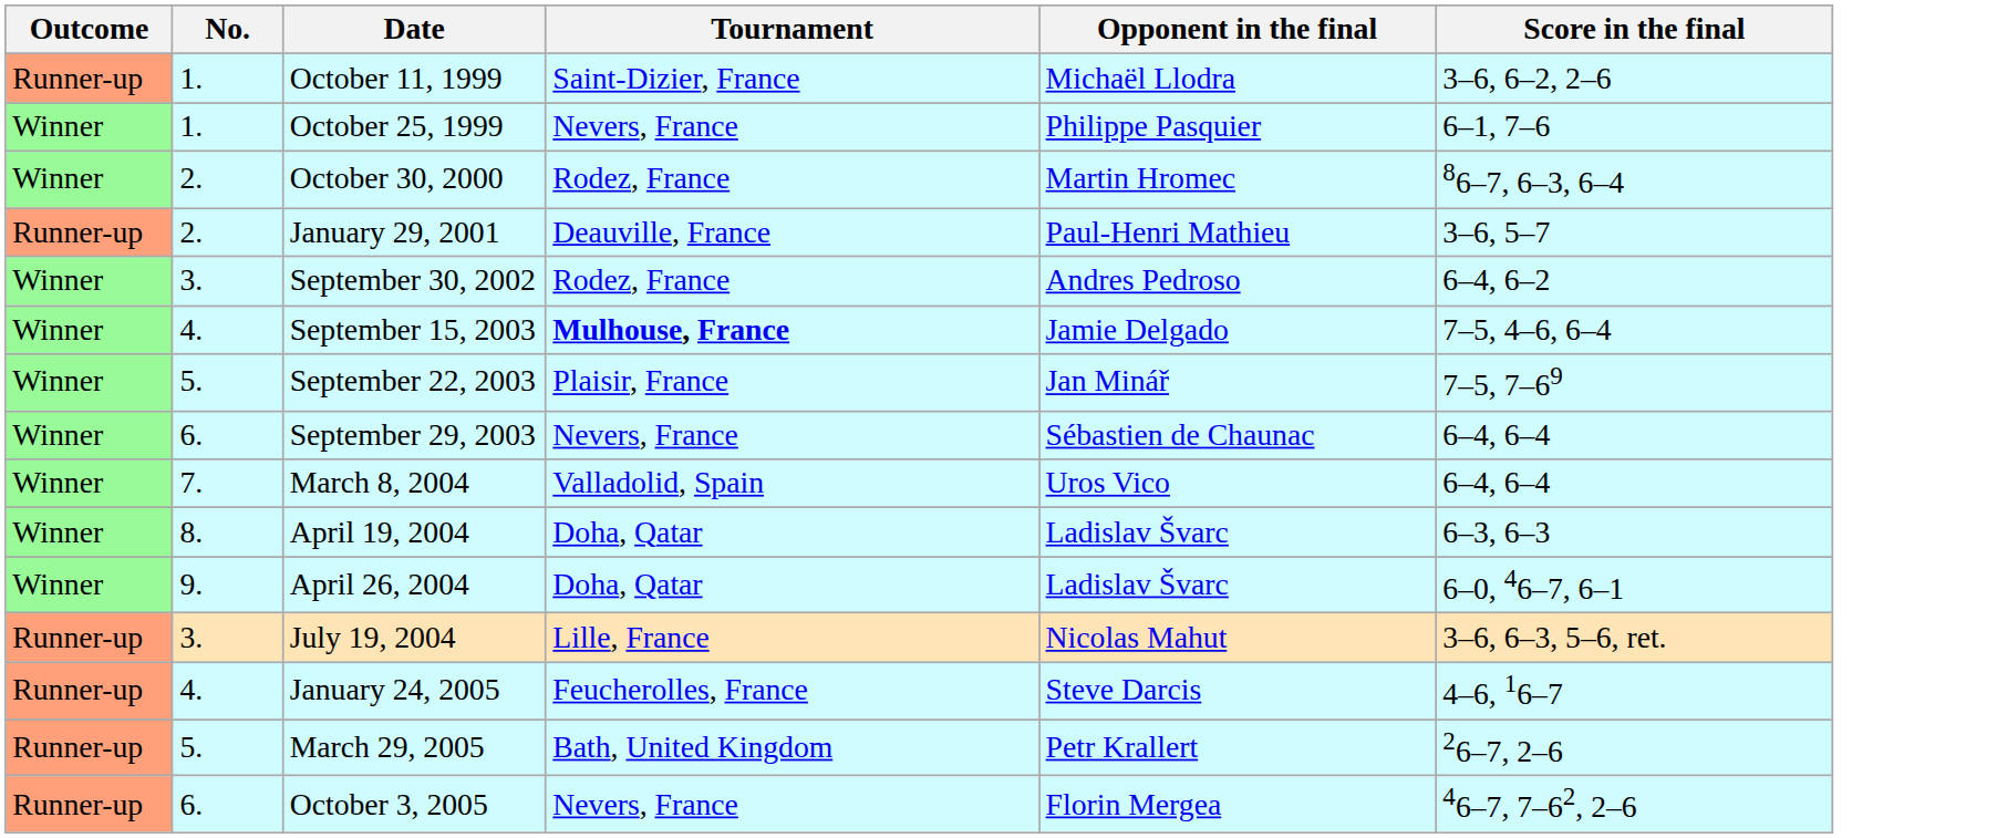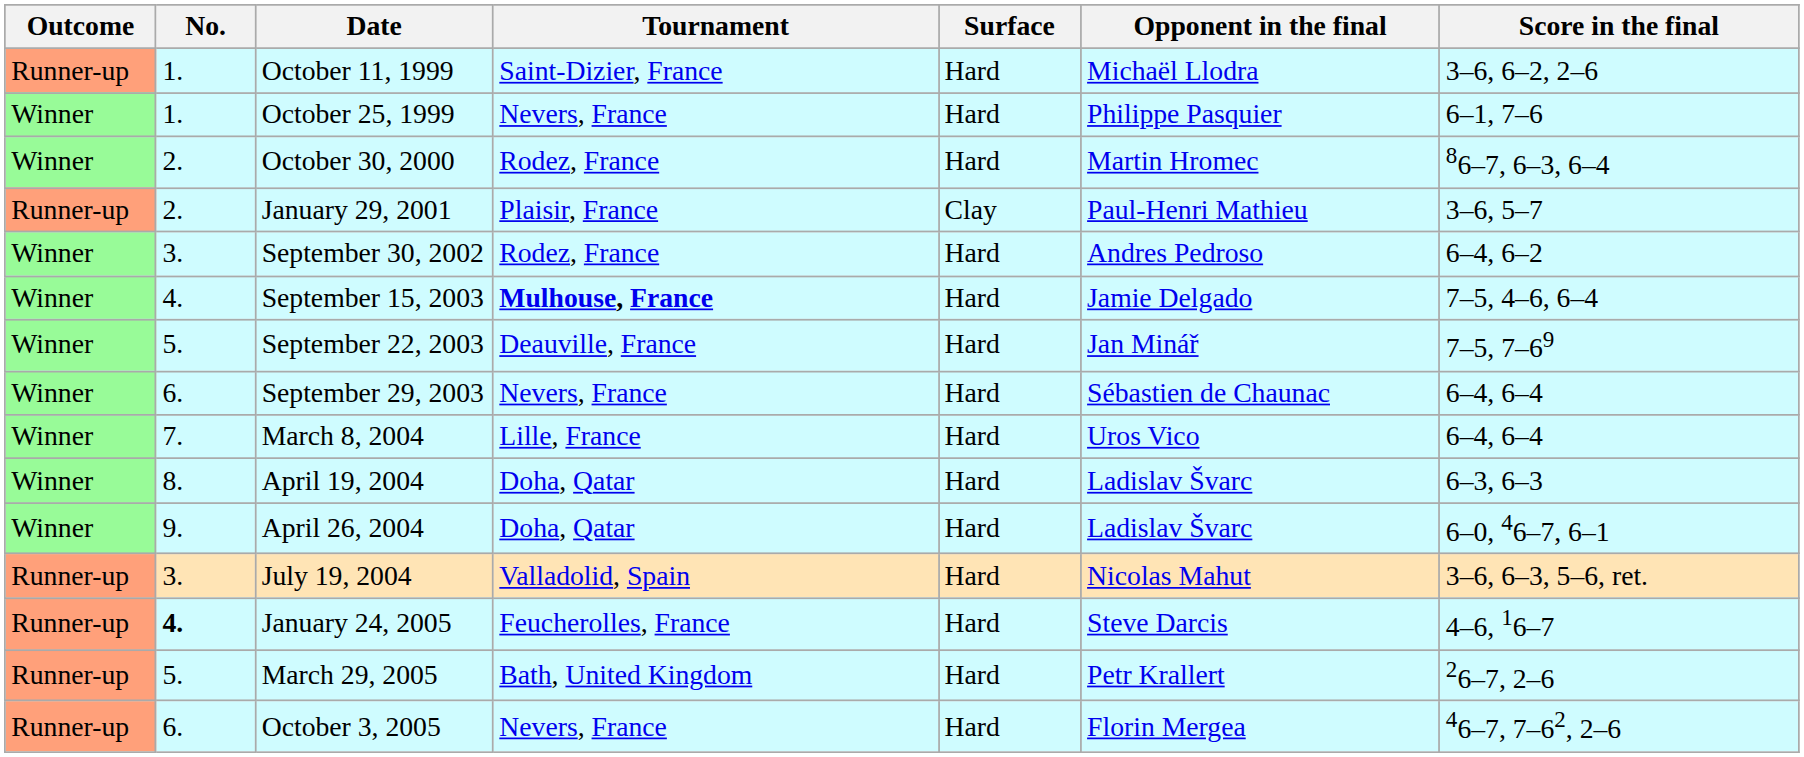+ column: Surface | Hard | Hard | Hard | Clay | Hard | Hard | Hard | Hard | Hard | Hard | Hard | Hard | Hard | Hard | Hard
January 29, 2001 | Tournament: Deauville, France -> Plaisir, France
September 22, 2003 | Tournament: Plaisir, France -> Deauville, France
March 8, 2004 | Tournament: Valladolid, Spain -> Lille, France
July 19, 2004 | Tournament: Lille, France -> Valladolid, Spain
January 24, 2005 | No.: normal -> bold
